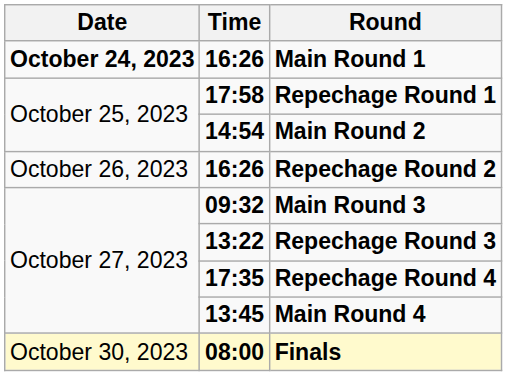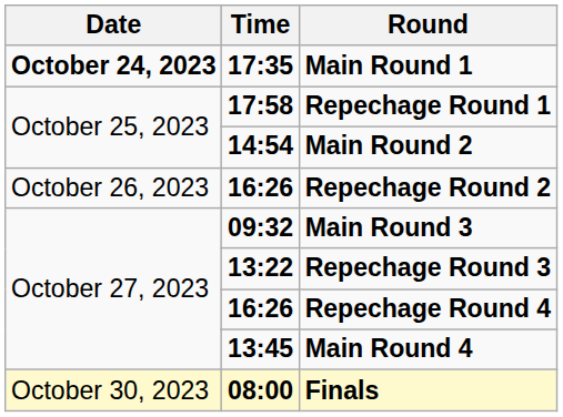Main Round 1 | Time: 16:26 -> 17:35
Repechage Round 4 | Time: 17:35 -> 16:26
